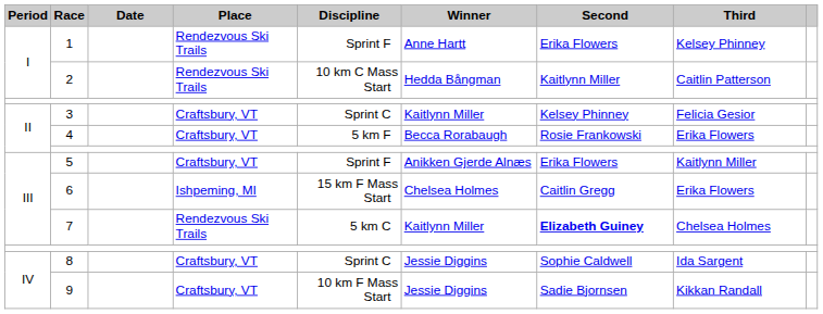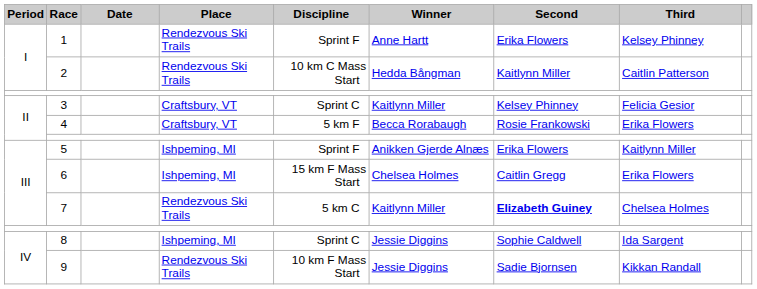5 | Place: Craftsbury, VT -> Ishpeming, MI
8 | Place: Craftsbury, VT -> Ishpeming, MI
9 | Place: Craftsbury, VT -> Rendezvous Ski Trails
